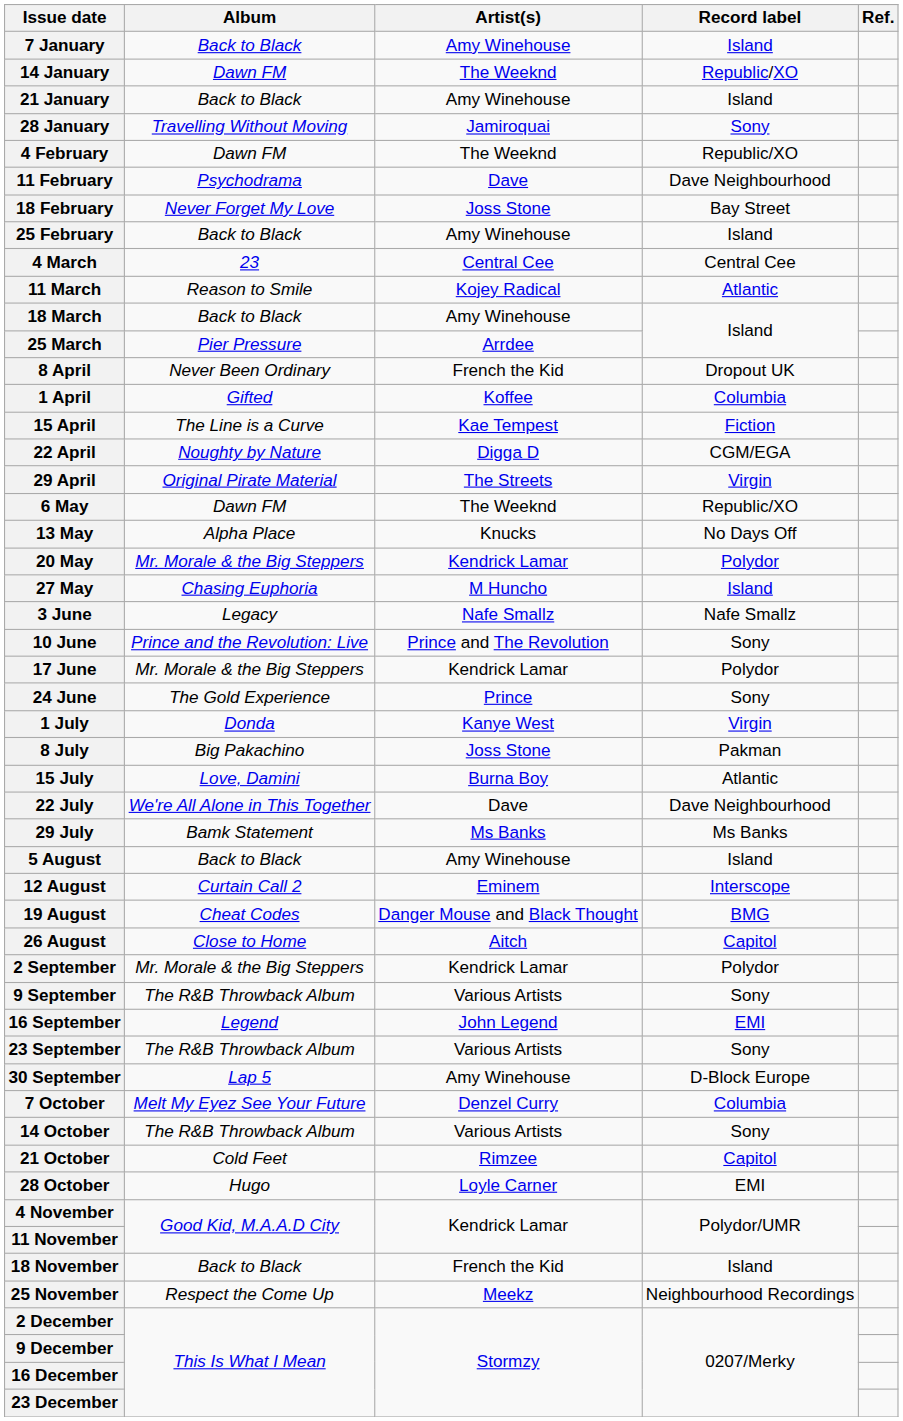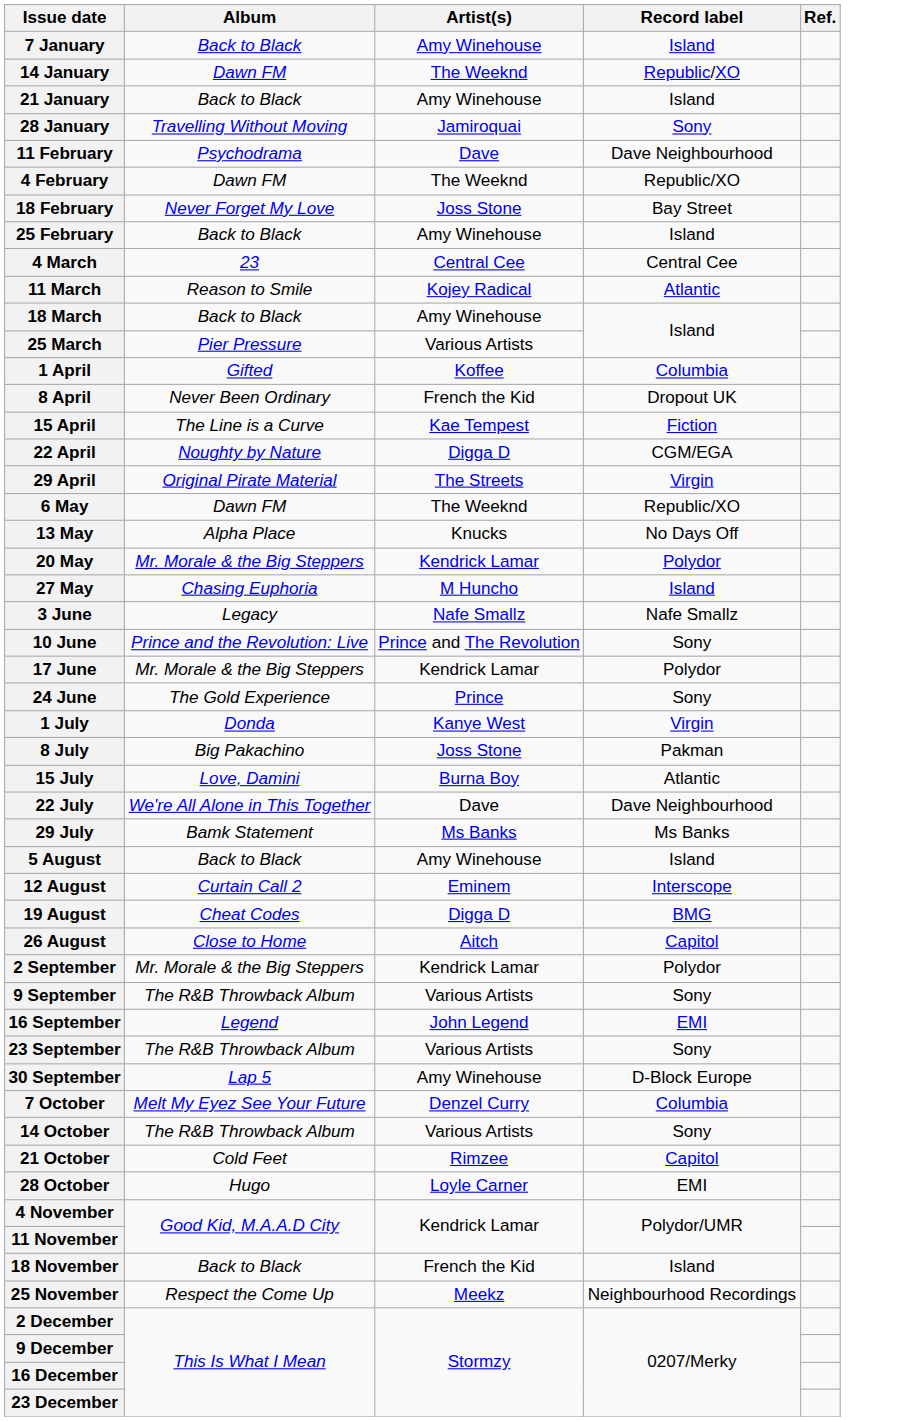rows swapped: 4 February <-> 11 February
25 March | Artist(s): Arrdee -> Various Artists
rows swapped: 1 April <-> 8 April
19 August | Artist(s): Danger Mouse and Black Thought -> Digga D
